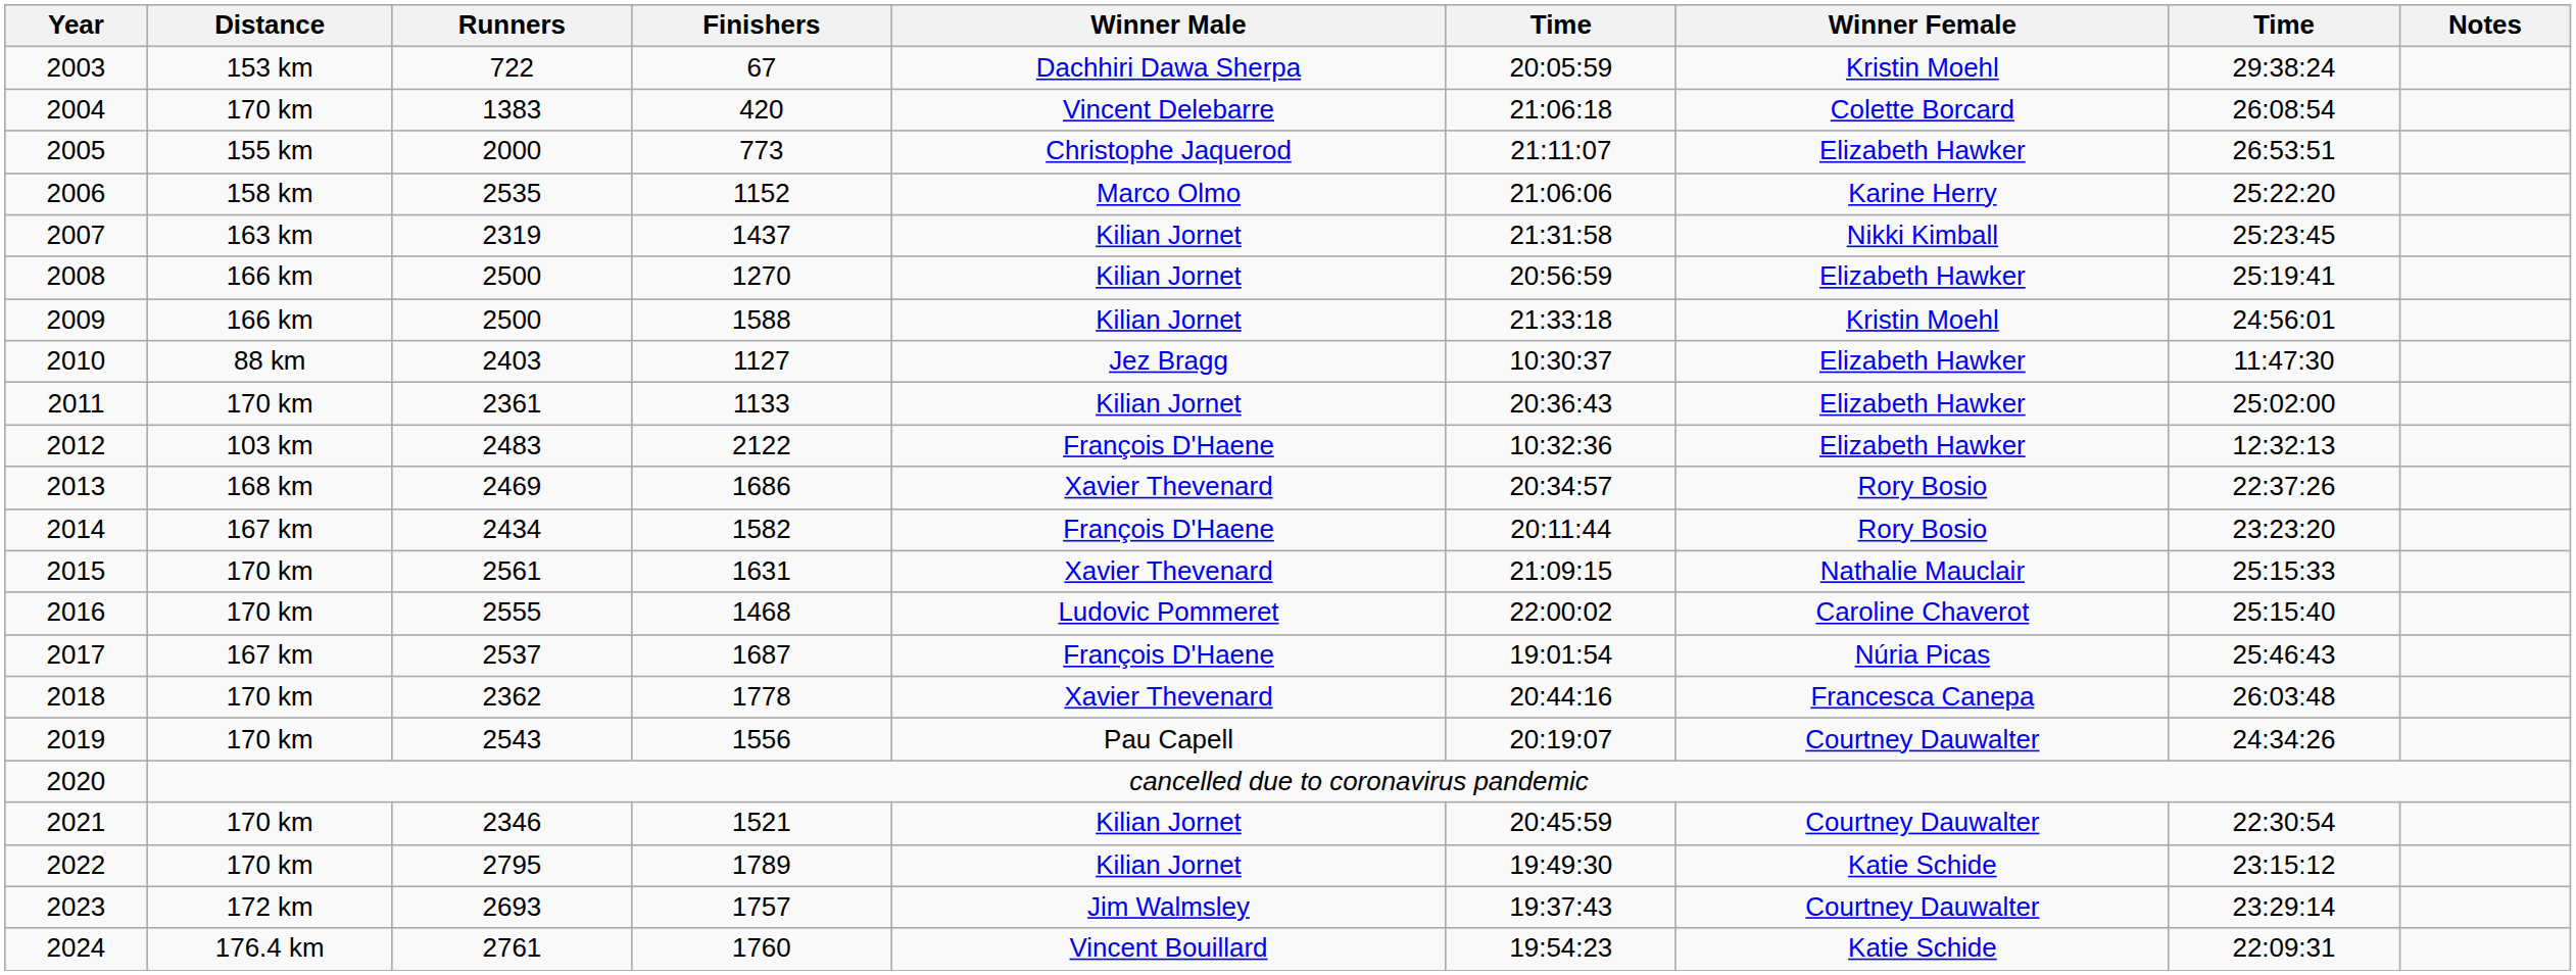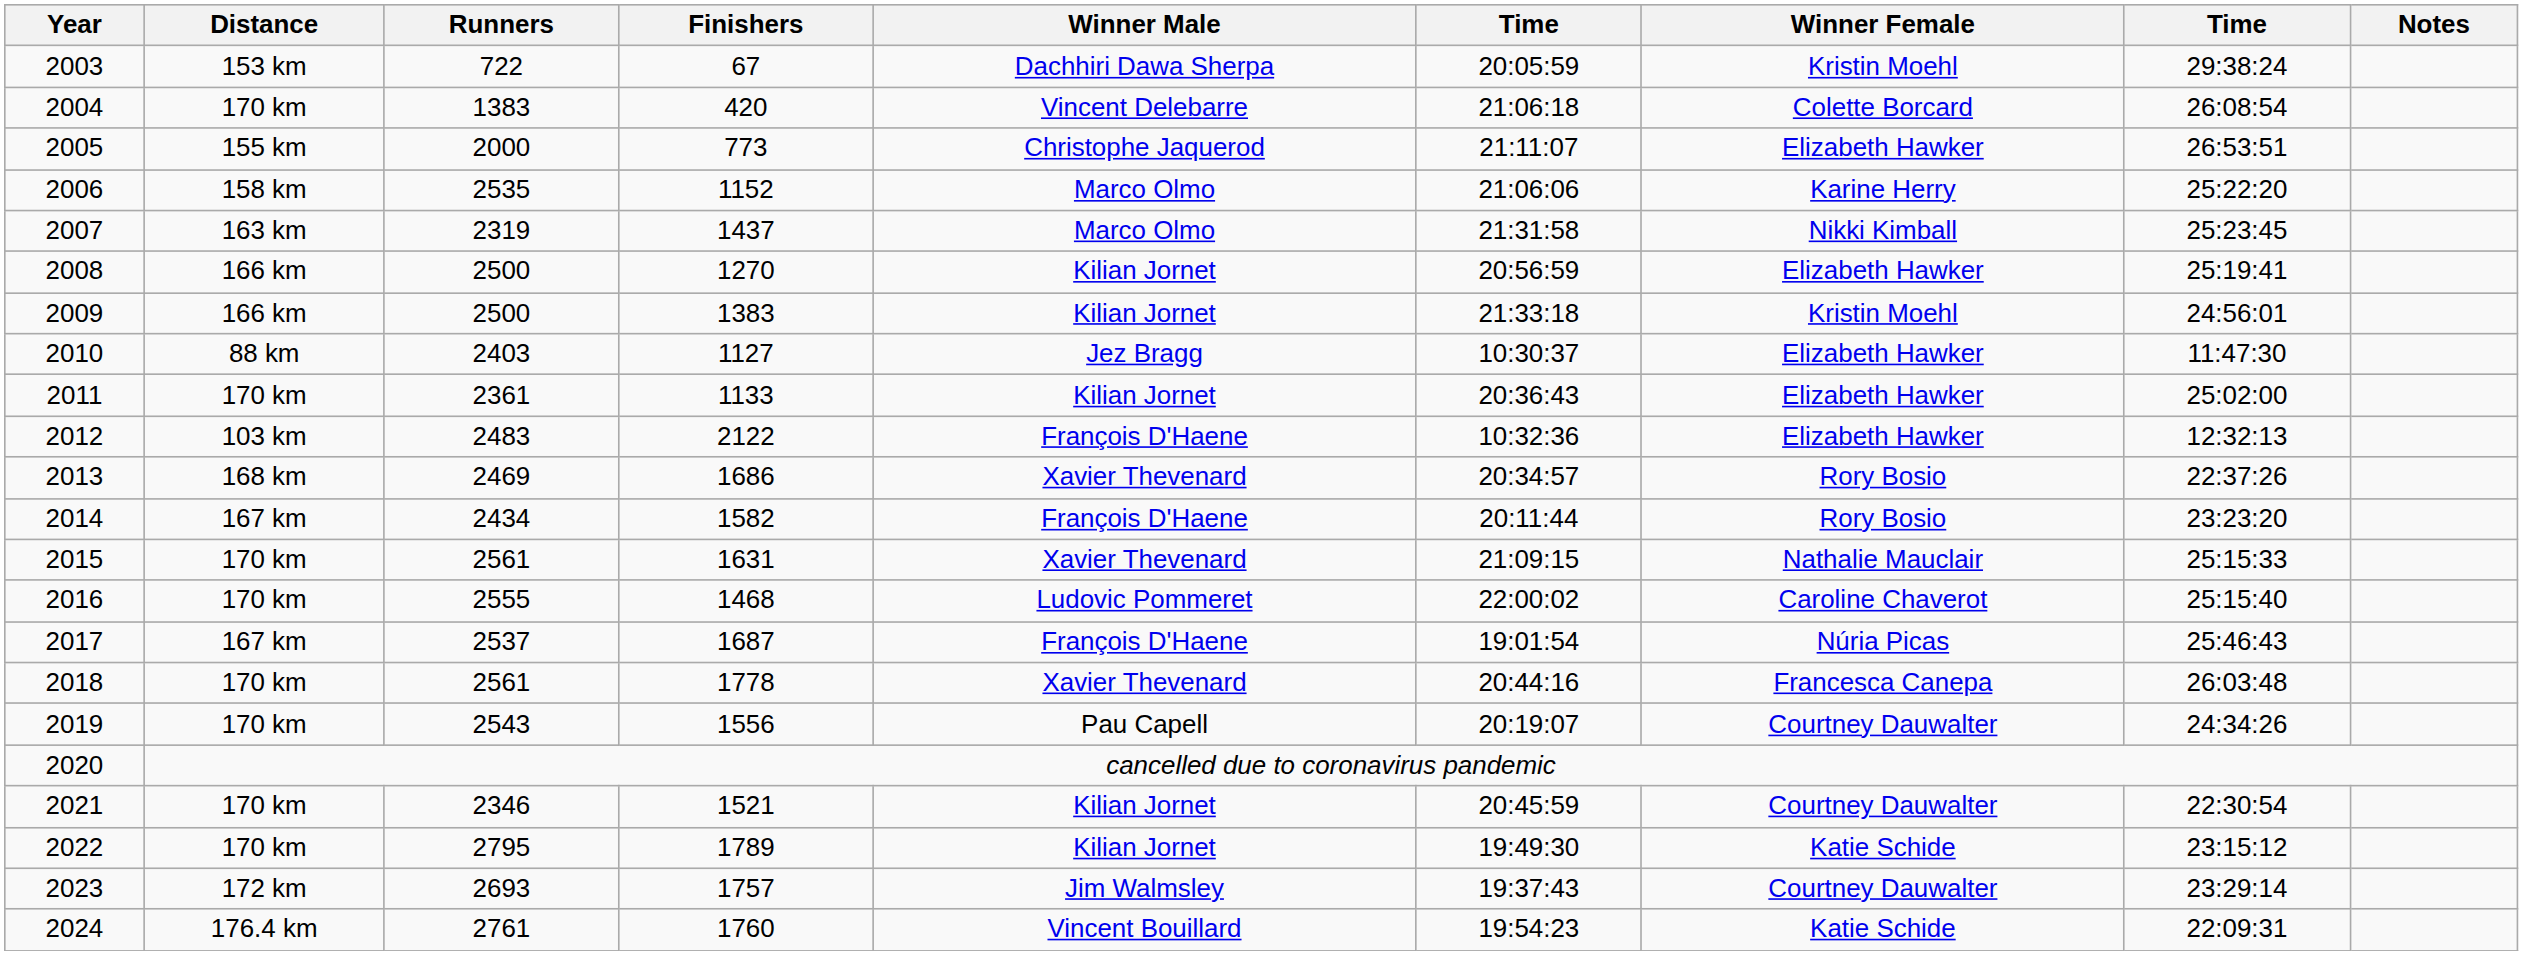2007 | Winner Male: Kilian Jornet -> Marco Olmo
2009 | Finishers: 1588 -> 1383
2018 | Runners: 2362 -> 2561
